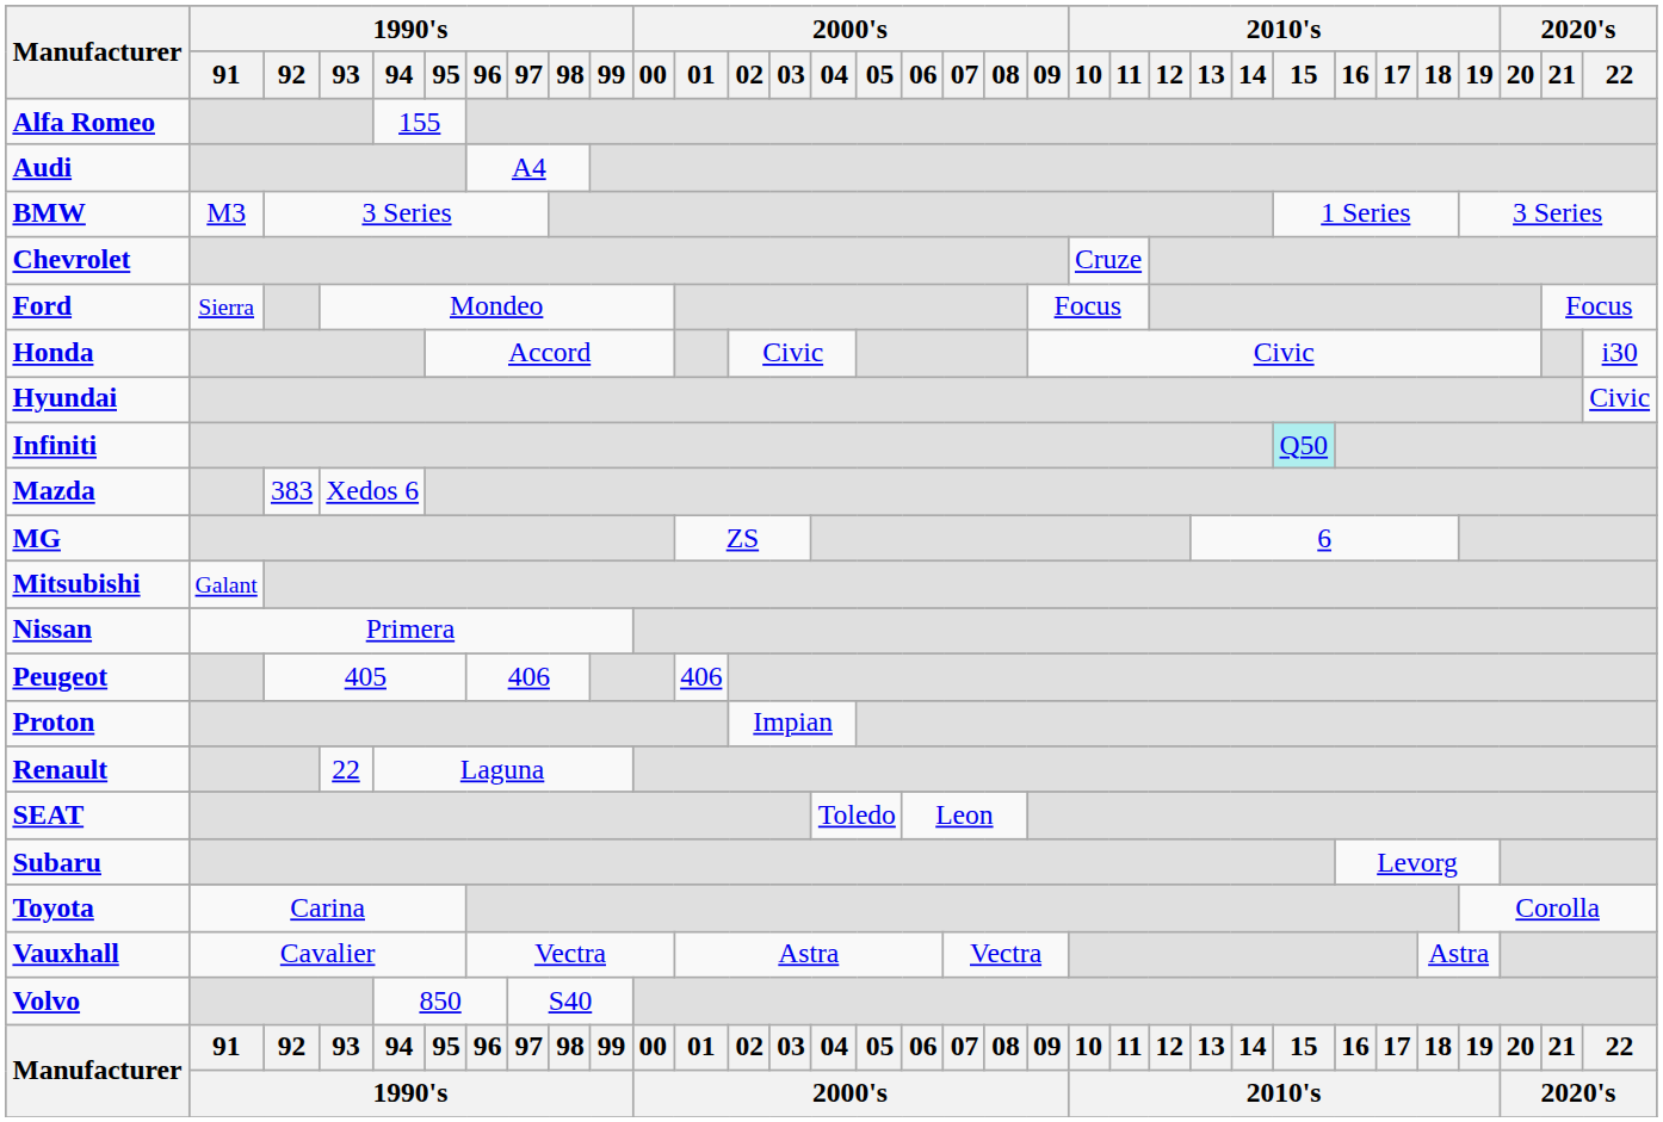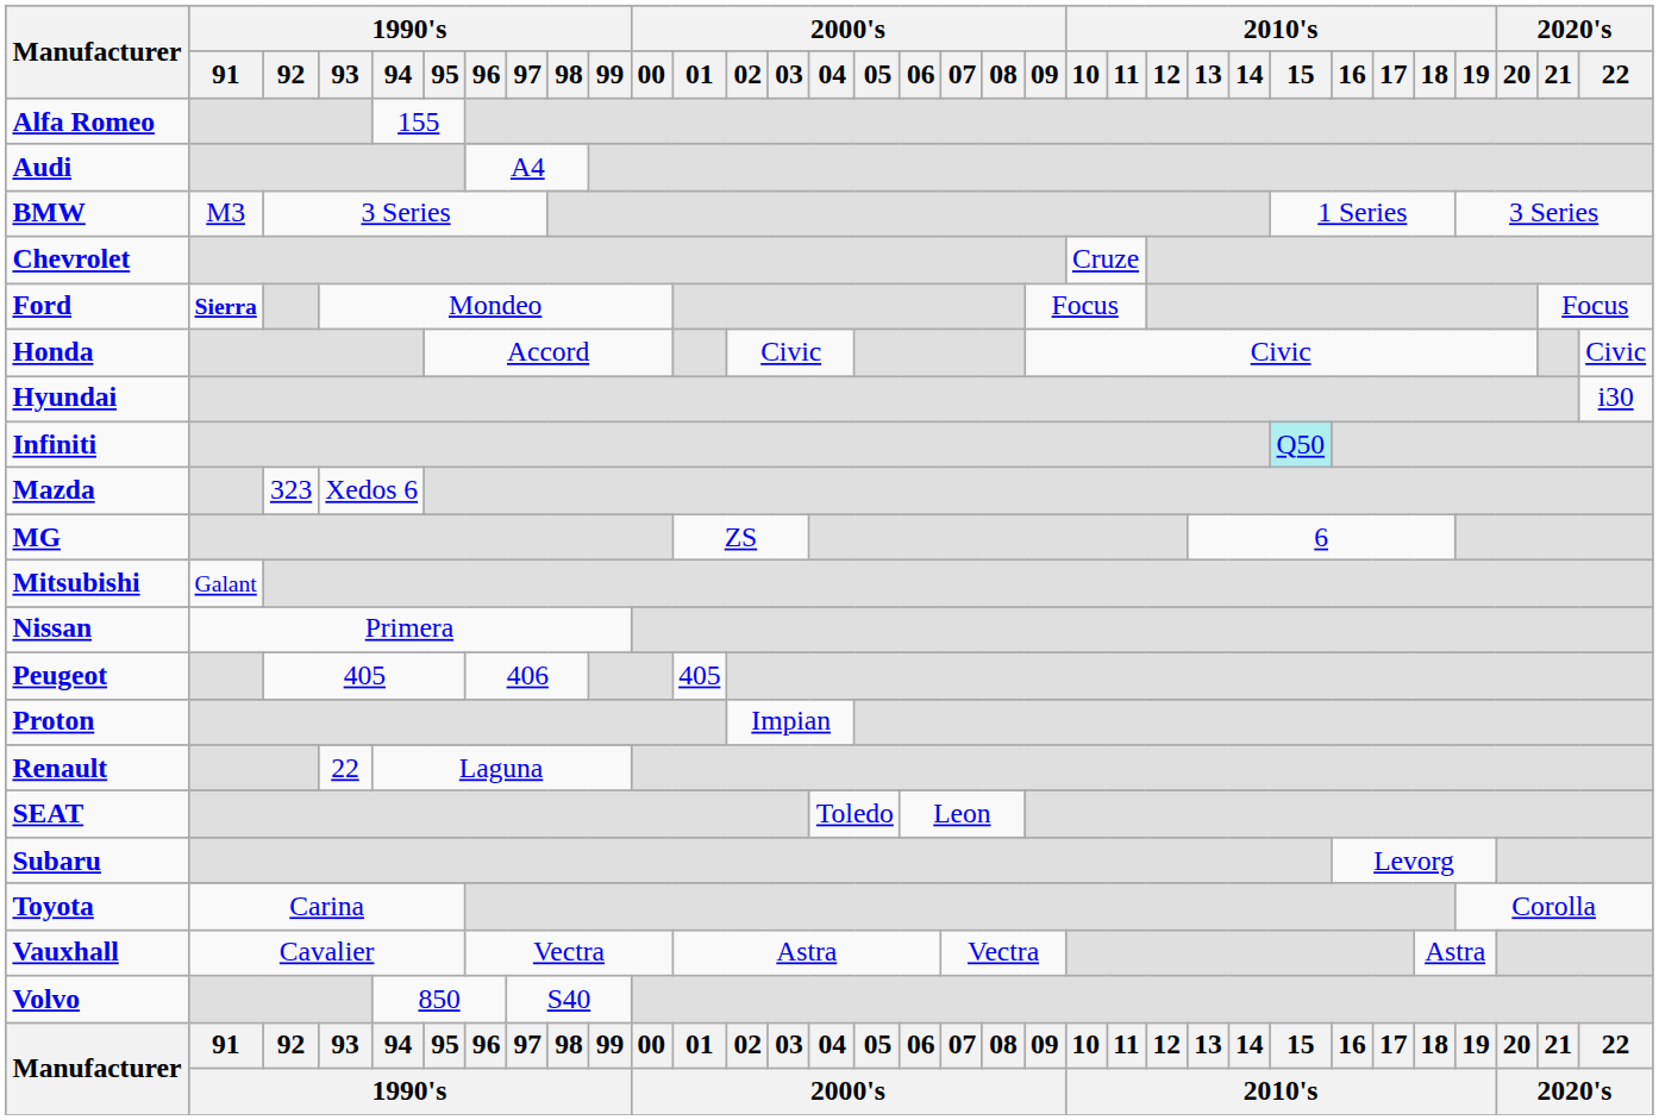Ford | 1990's / 91: normal -> bold
Honda | 2020's / 22: i30 -> Civic
Hyundai | 2020's / 22: Civic -> i30
Mazda | 1990's / 92: 383 -> 323
Peugeot | 2000's / 01: 406 -> 405
